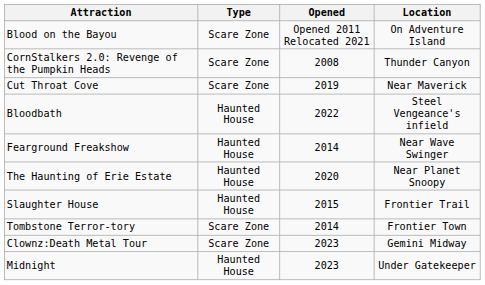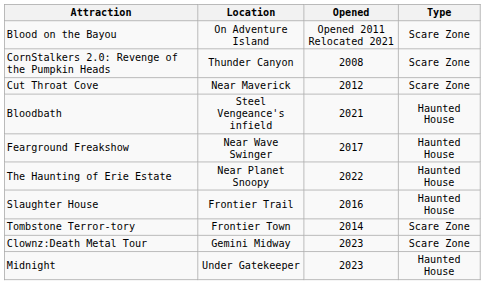columns swapped: Type <-> Location
Cut Throat Cove | Opened: 2019 -> 2012
Bloodbath | Opened: 2022 -> 2021
Fearground Freakshow | Opened: 2014 -> 2017
The Haunting of Erie Estate | Opened: 2020 -> 2022
Slaughter House | Opened: 2015 -> 2016
